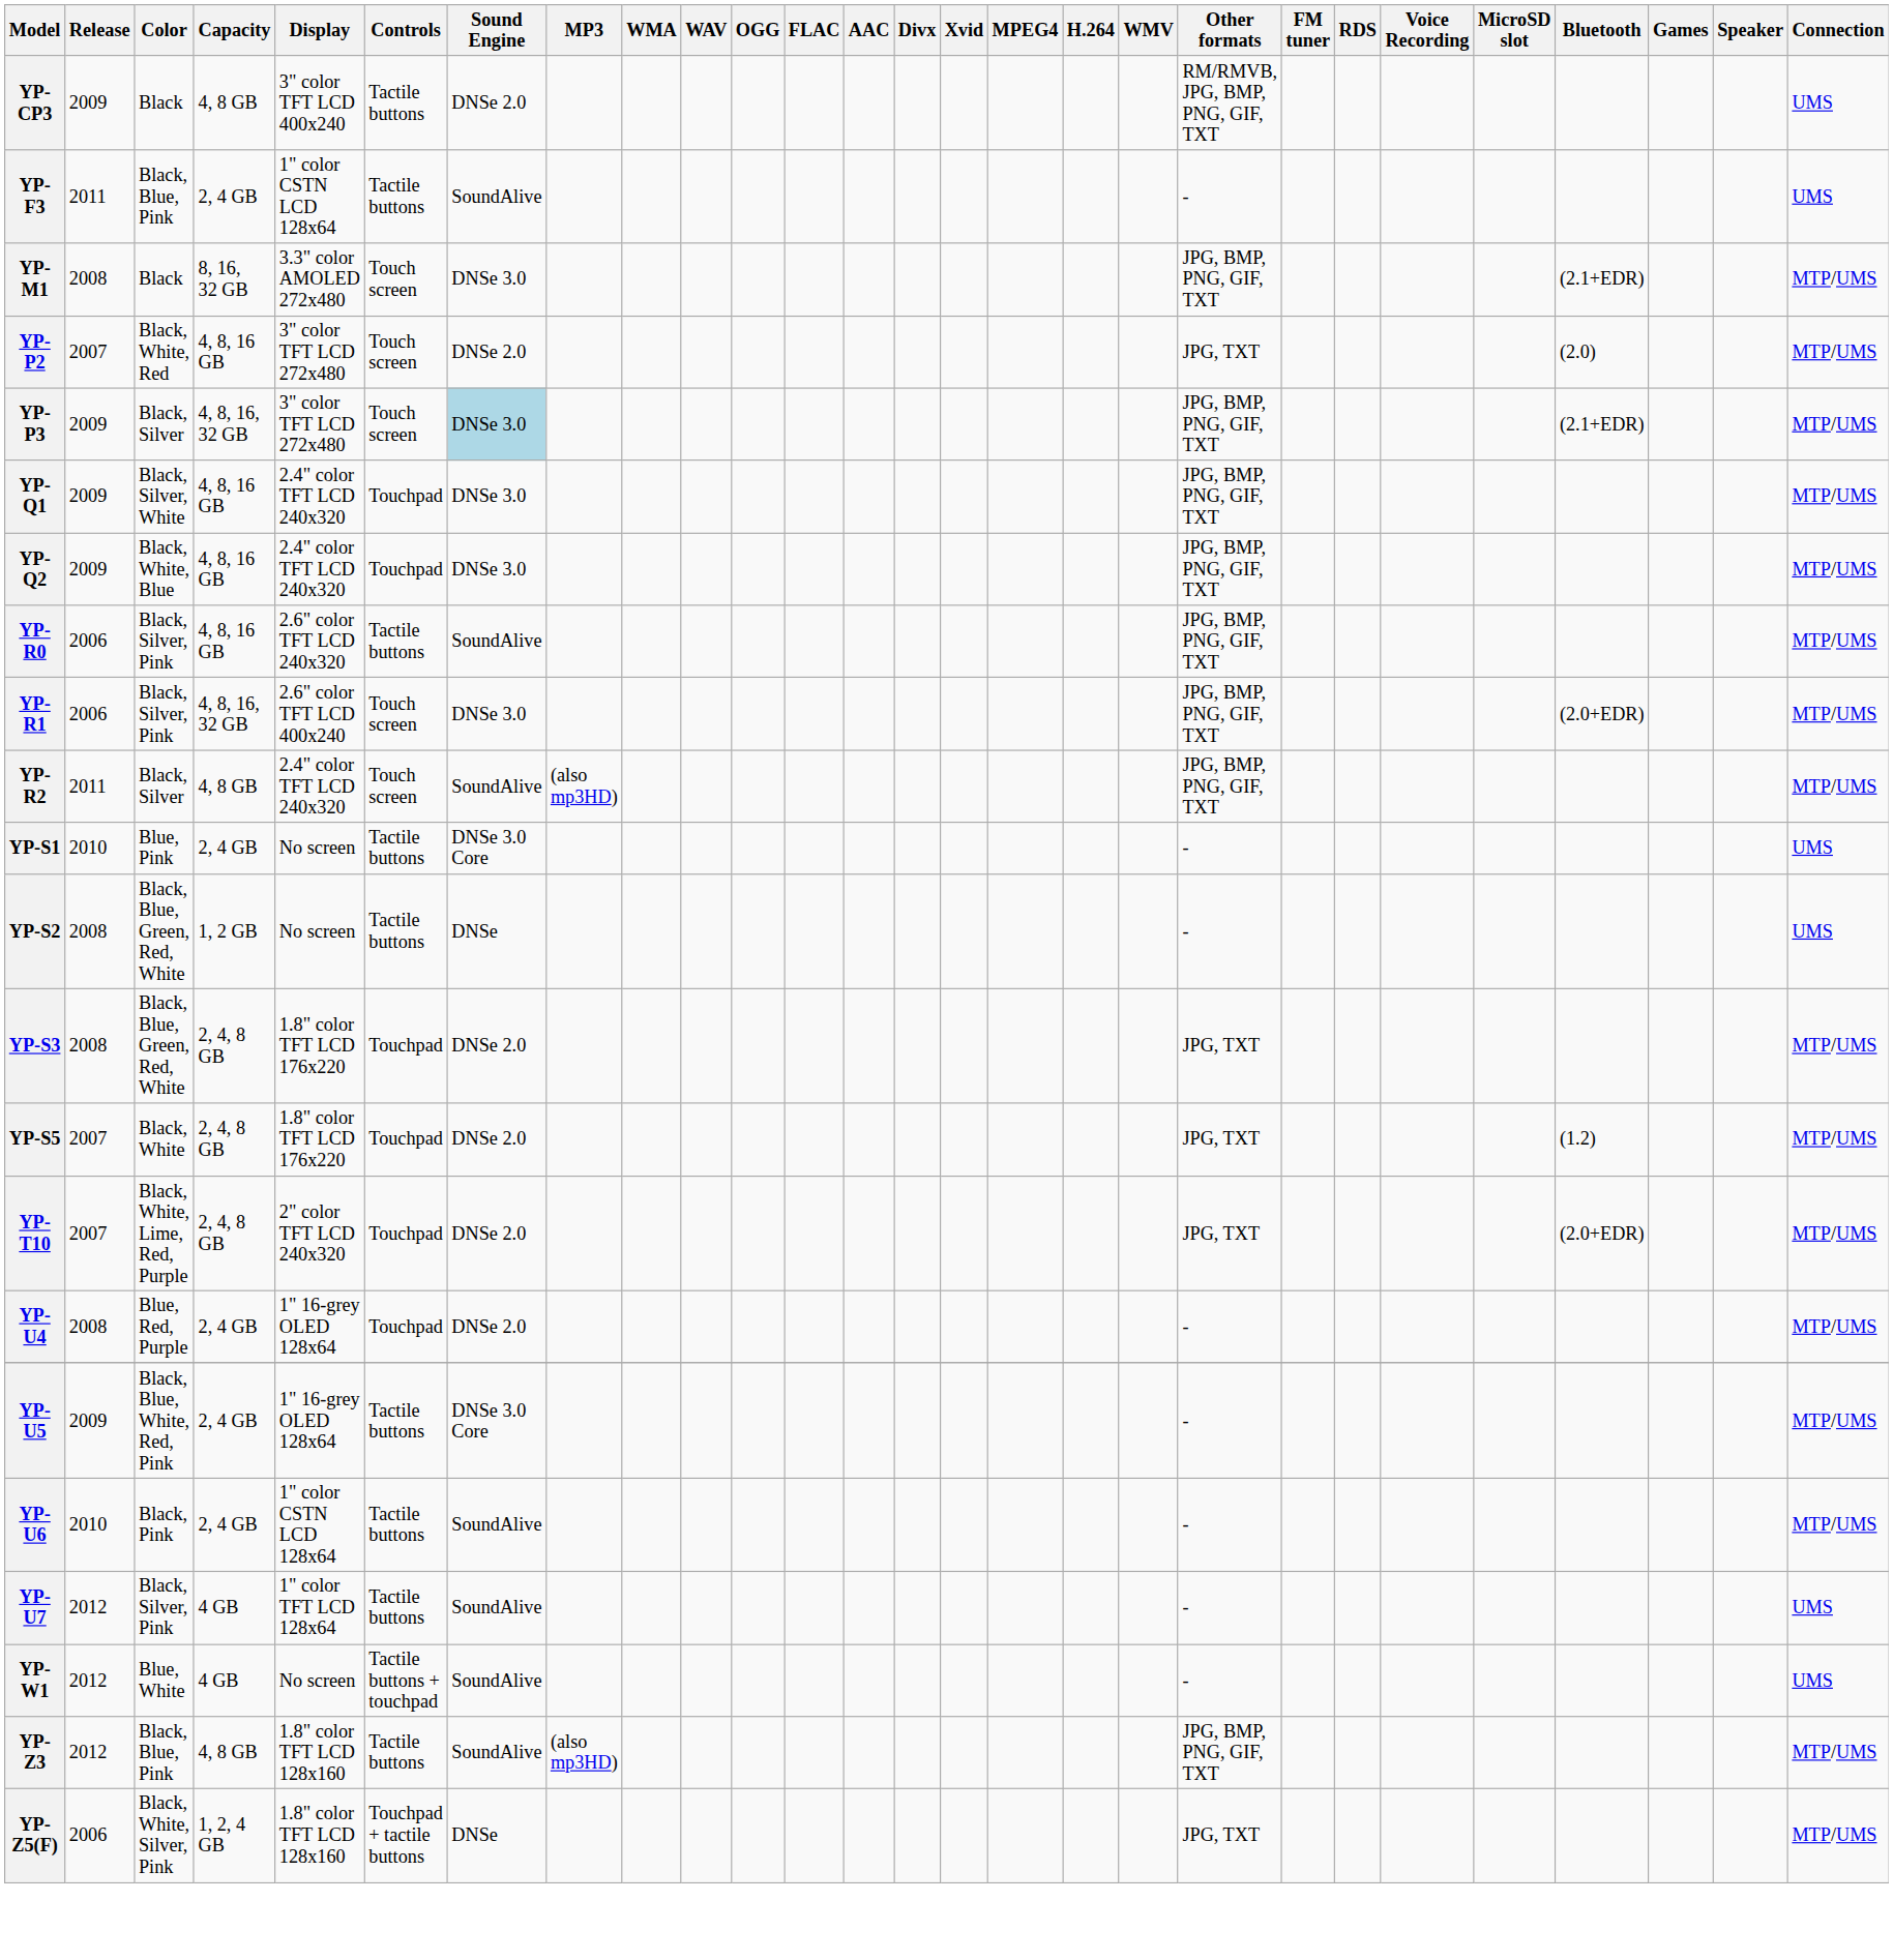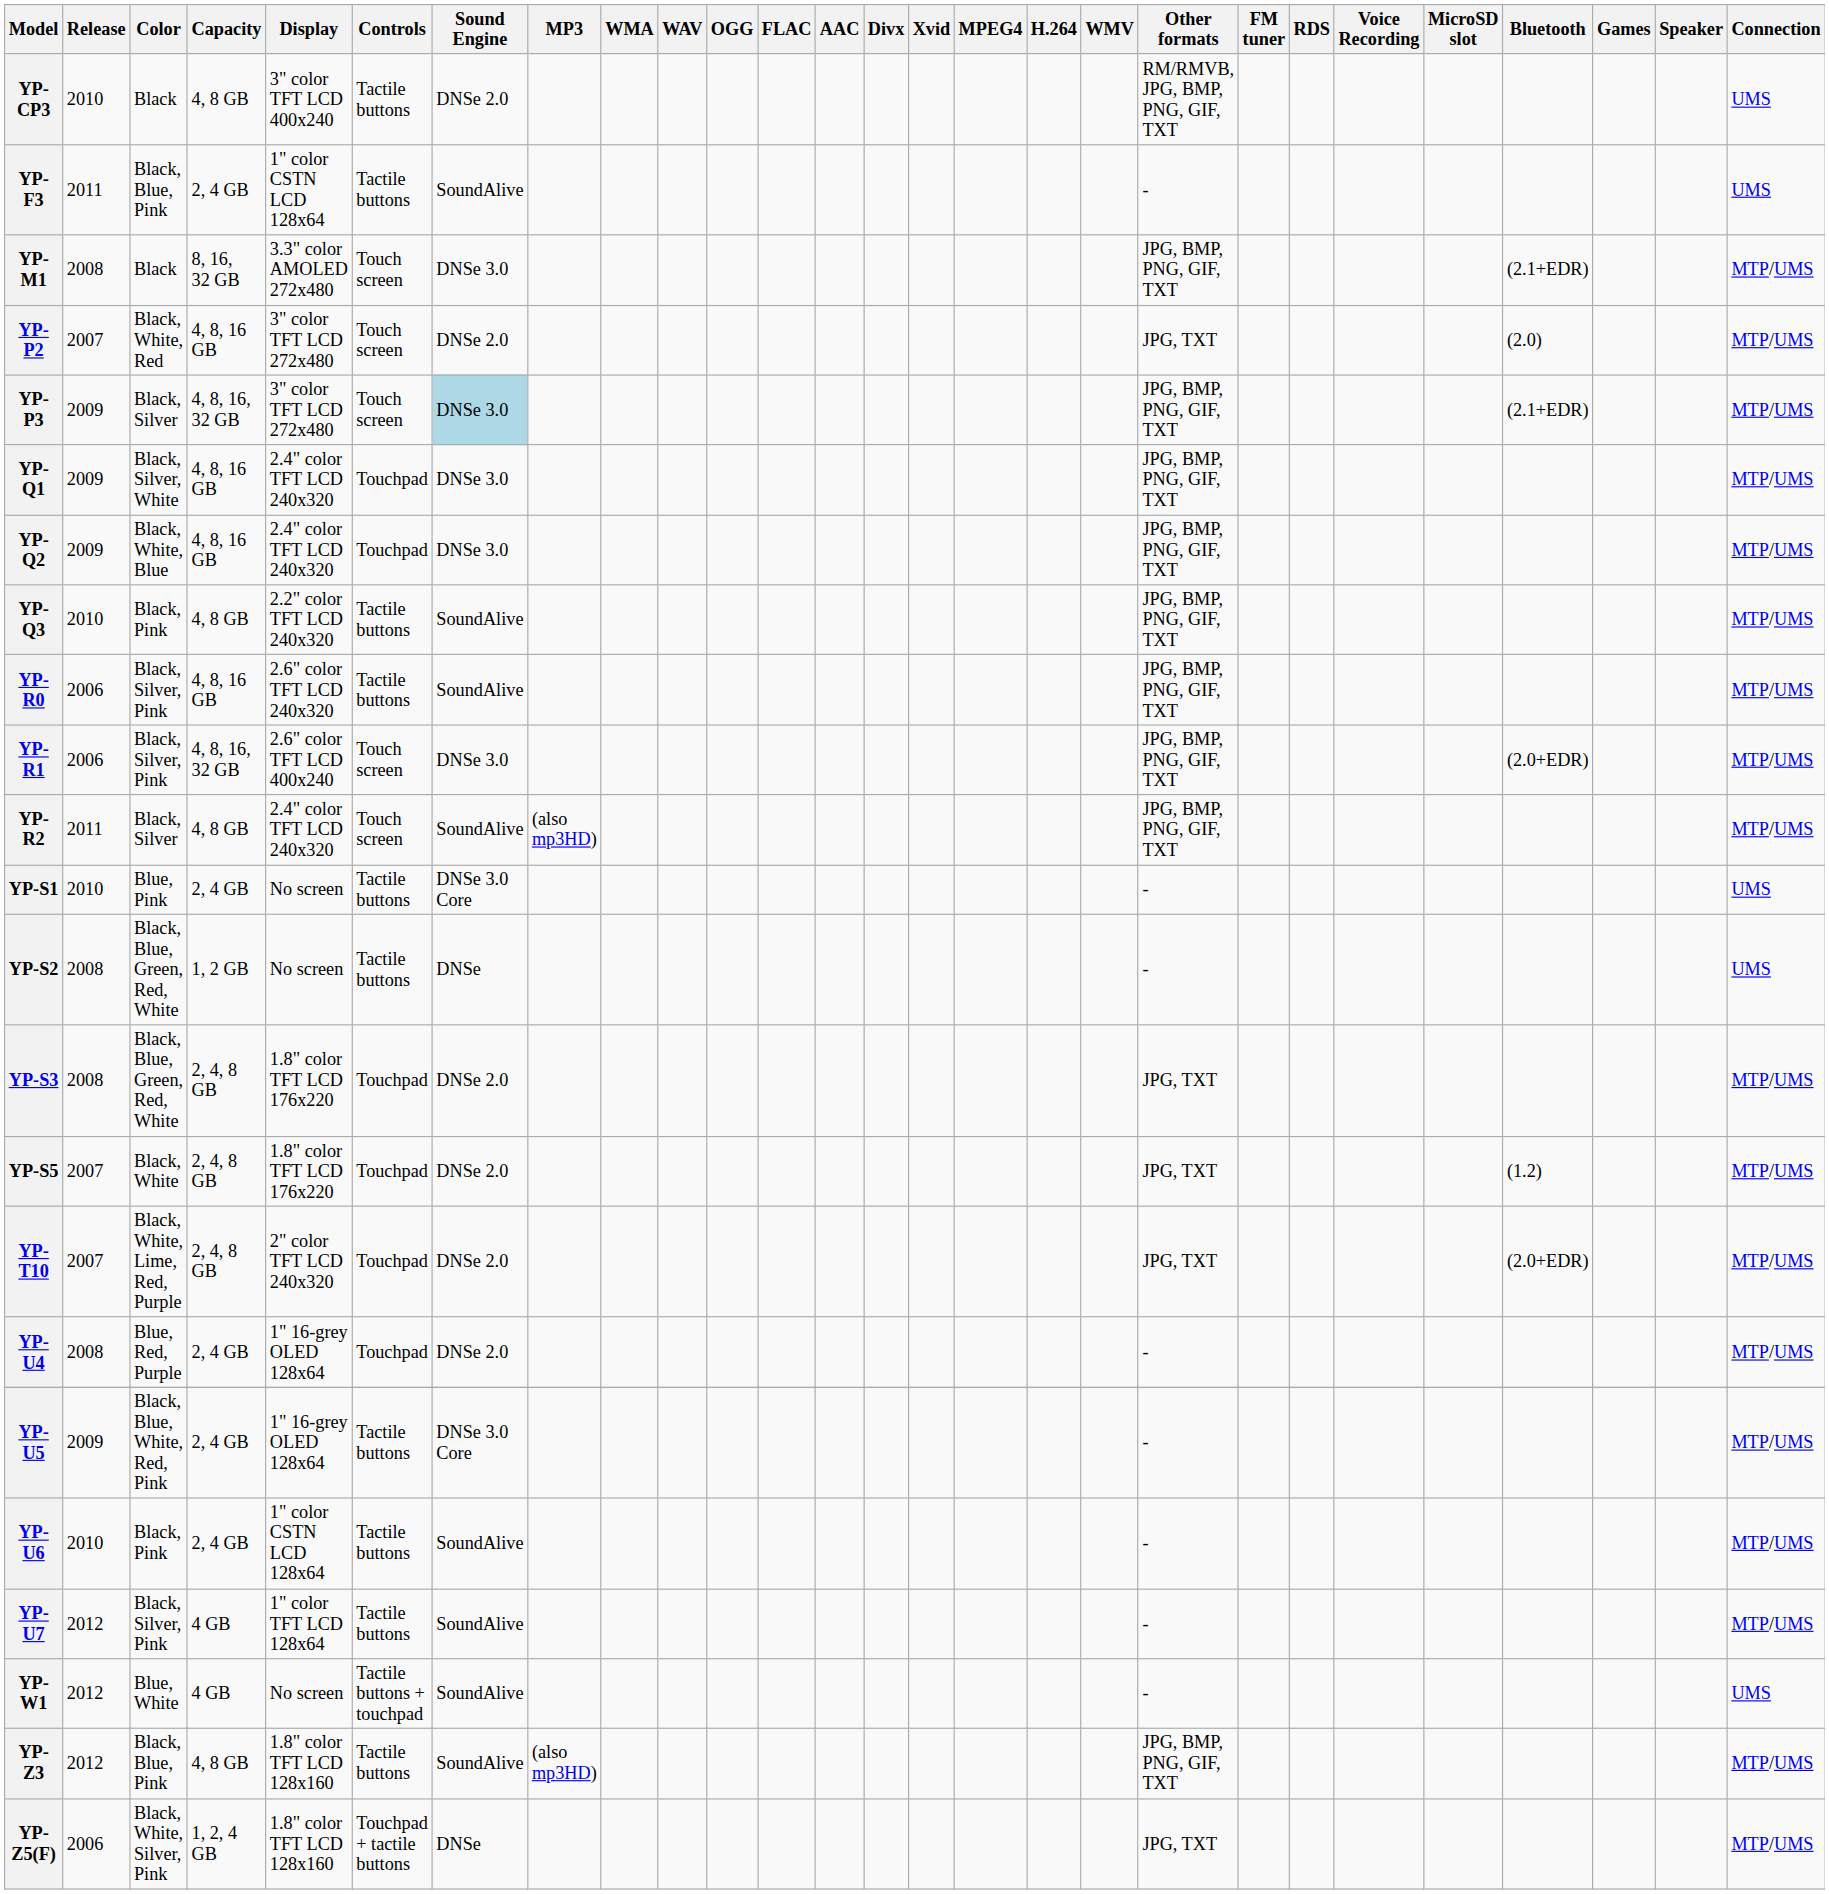YP-CP3 | Release: 2009 -> 2010
+ row: YP-Q3 | 2010 | Black, Pink | 4, 8 GB | 2.2" color TFT LCD 240x320 | Tactile buttons | SoundAlive | JPG, BMP, PNG, GIF, TXT | MTP/UMS
YP-U7 | Connection: UMS -> MTP/UMS
